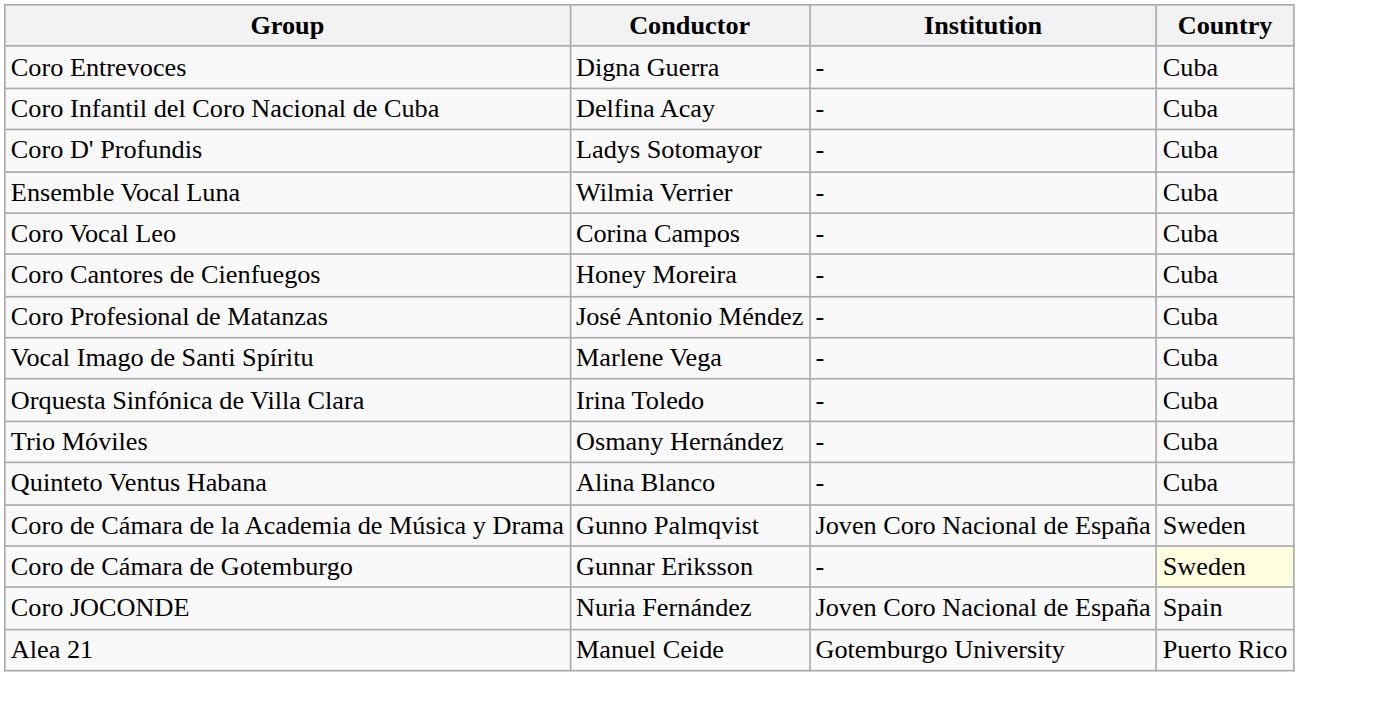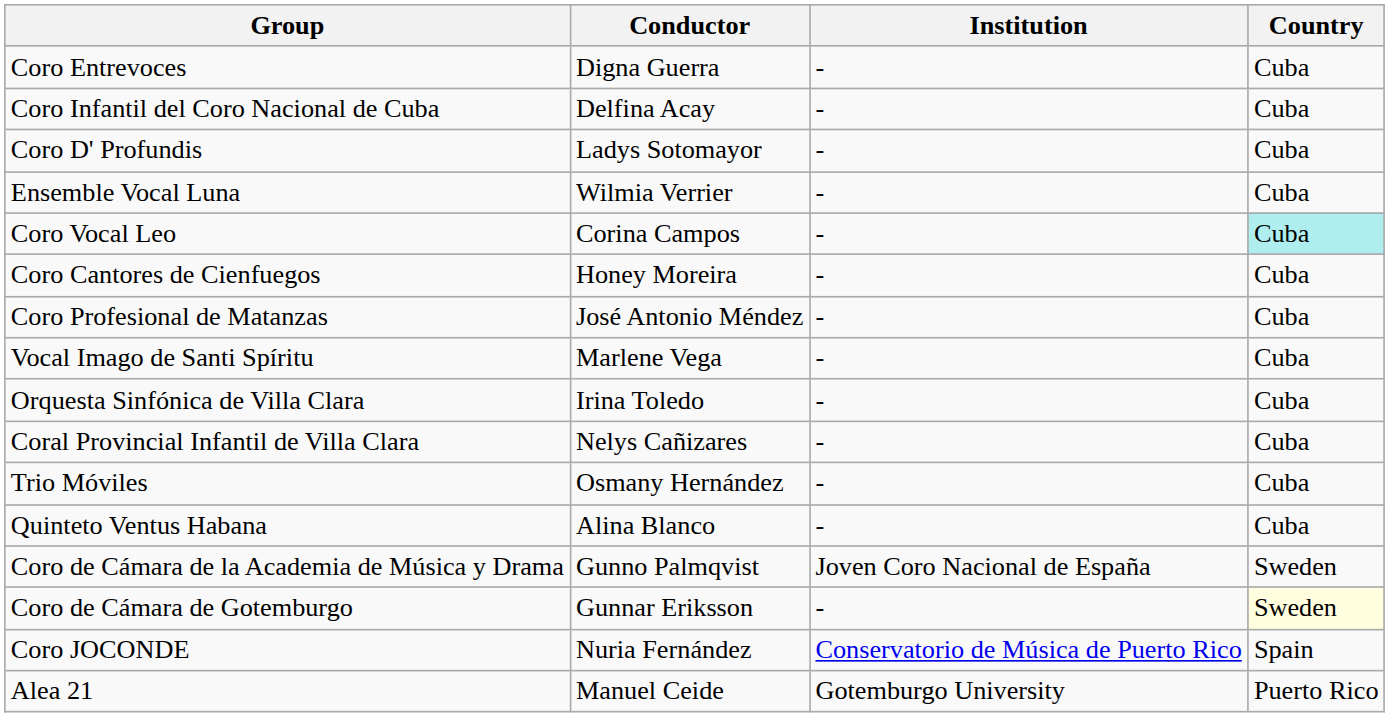Coro Vocal Leo | Country: no background -> paleturquoise background
+ row: Coral Provincial Infantil de Villa Clara | Nelys Cañizares | - | Cuba
Coro JOCONDE | Institution: Joven Coro Nacional de España -> Conservatorio de Música de Puerto Rico
